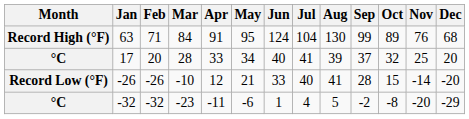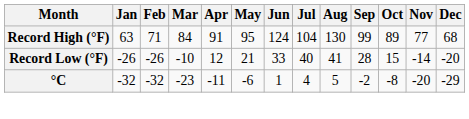63 | Nov: 76 -> 77
- row: °C | 17 | 20 | 28 | 33 | 34 | 40 | 41 | 39 | 37 | 32 | 25 | 20
